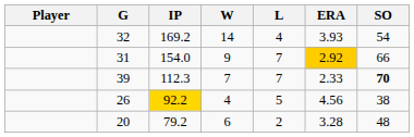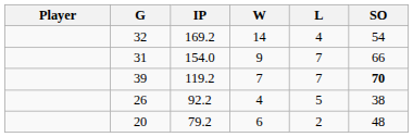- column: ERA | 3.93 | 2.92 | 2.33 | 4.56 | 3.28
39 | IP: 112.3 -> 119.2
26 | IP: gold background -> no background
